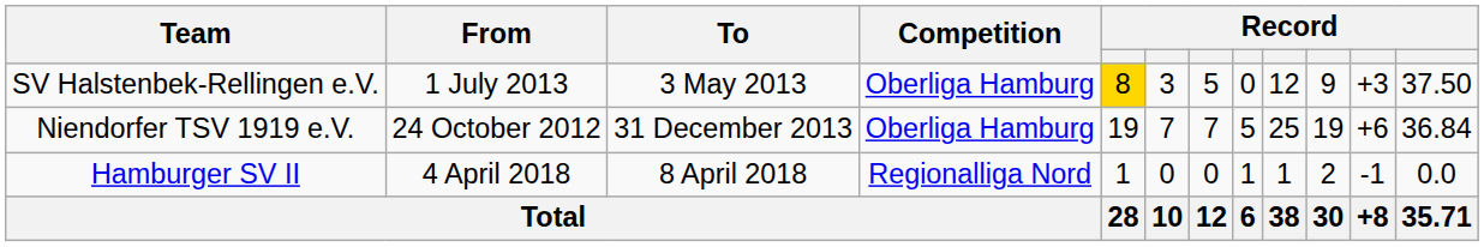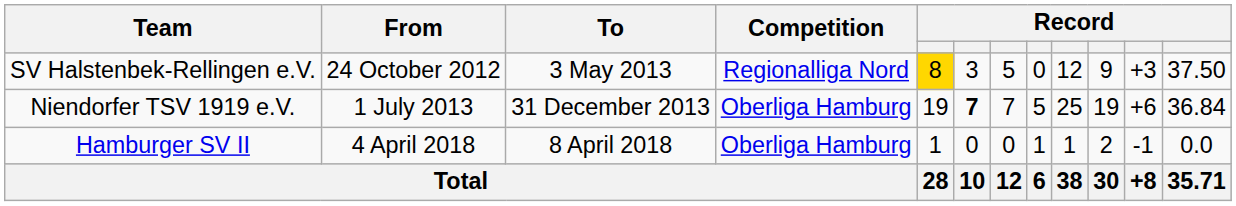SV Halstenbek-Rellingen e.V. | From: 1 July 2013 -> 24 October 2012
SV Halstenbek-Rellingen e.V. | Competition: Oberliga Hamburg -> Regionalliga Nord
Niendorfer TSV 1919 e.V. | From: 24 October 2012 -> 1 July 2013
Niendorfer TSV 1919 e.V. | column 6: normal -> bold
Hamburger SV II | Competition: Regionalliga Nord -> Oberliga Hamburg
